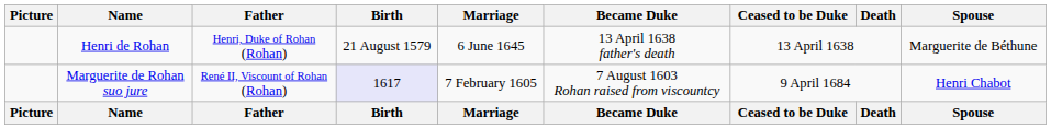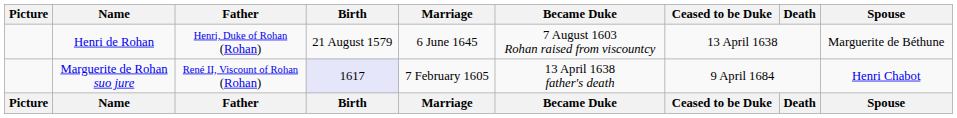Henri de Rohan | Became Duke: 13 April 1638 father's death -> 7 August 1603 Rohan raised from viscountcy
Marguerite de Rohan suo jure | Became Duke: 7 August 1603 Rohan raised from viscountcy -> 13 April 1638 father's death
